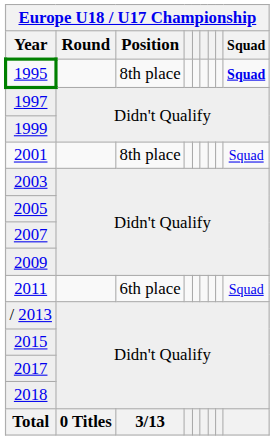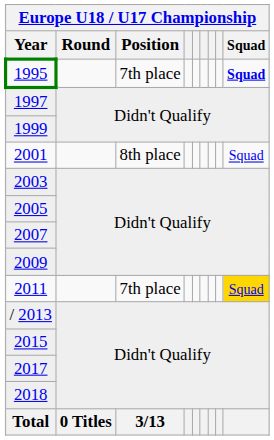1995 | Europe U18 / U17 Championship / Position: 8th place -> 7th place
2011 | Europe U18 / U17 Championship / Position: 6th place -> 7th place
2011 | Europe U18 / U17 Championship / Squad: no background -> gold background
